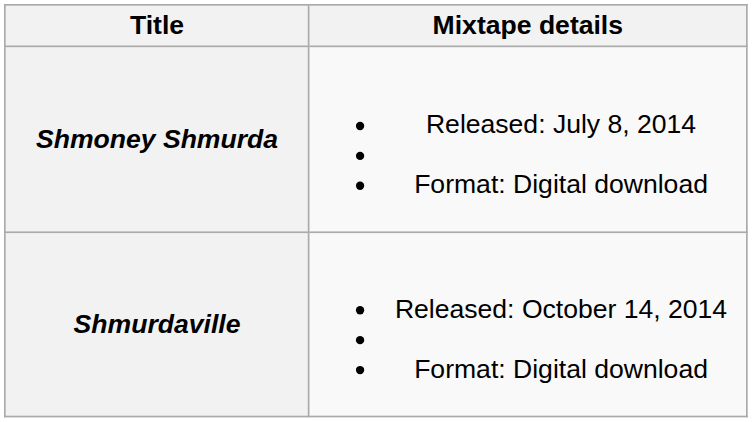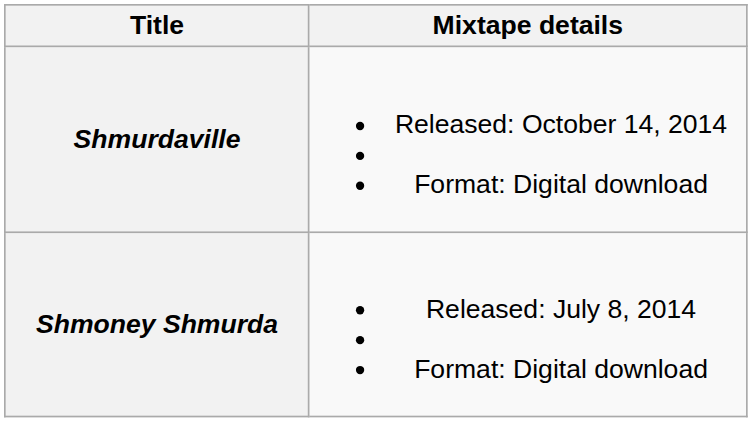rows swapped: Shmoney Shmurda <-> Shmurdaville
